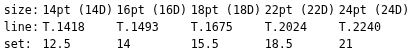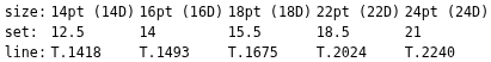rows swapped: set: <-> line:
